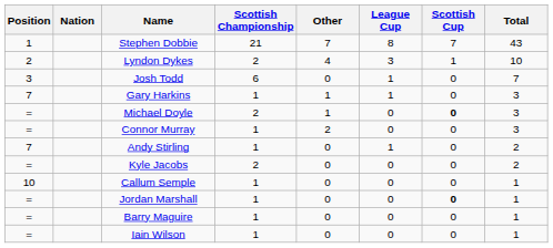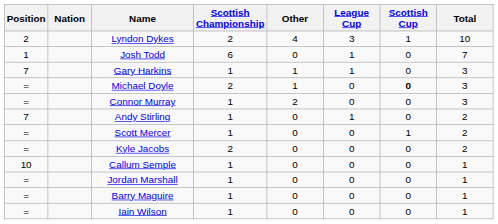- row: 1 | Stephen Dobbie | 21 | 7 | 8 | 7 | 43
Josh Todd | Position: 3 -> 1
+ row: = | Scott Mercer | 1 | 0 | 0 | 1 | 2
Jordan Marshall | Scottish Cup: bold -> normal
